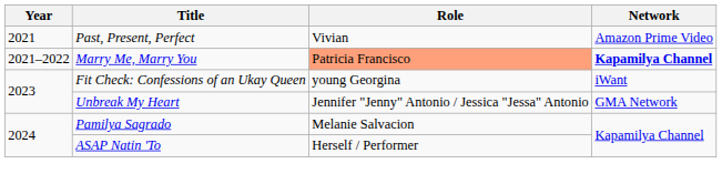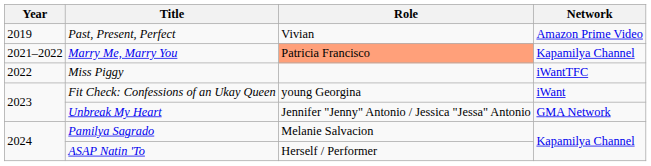Past, Present, Perfect | Year: 2021 -> 2019
Marry Me, Marry You | Network: bold -> normal
+ row: 2022 | Miss Piggy | iWantTFC
